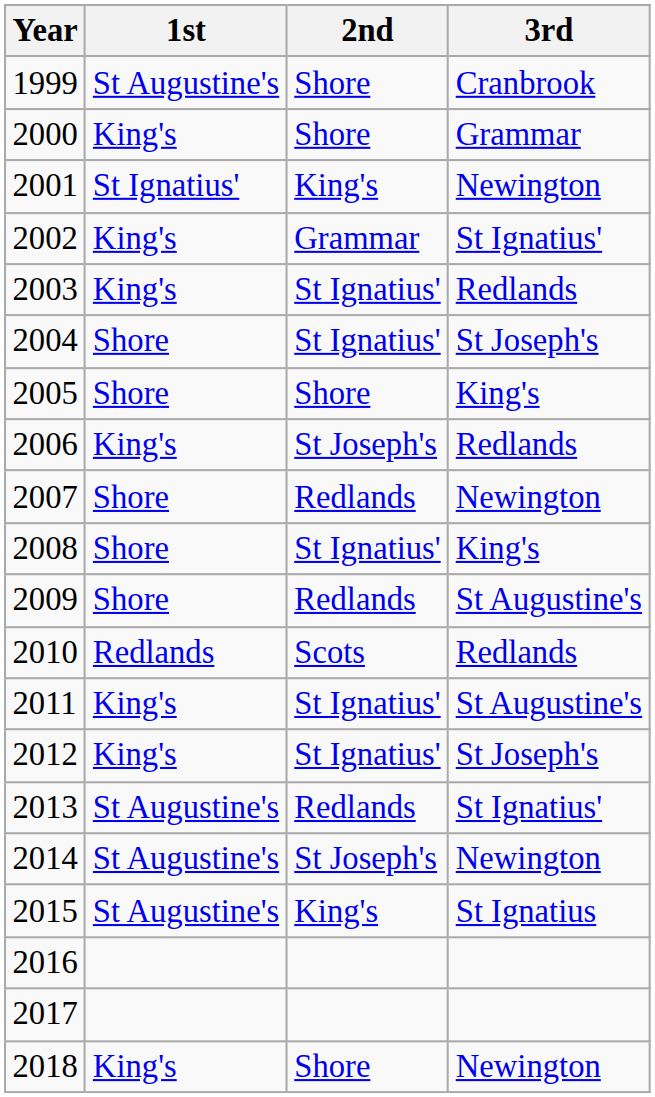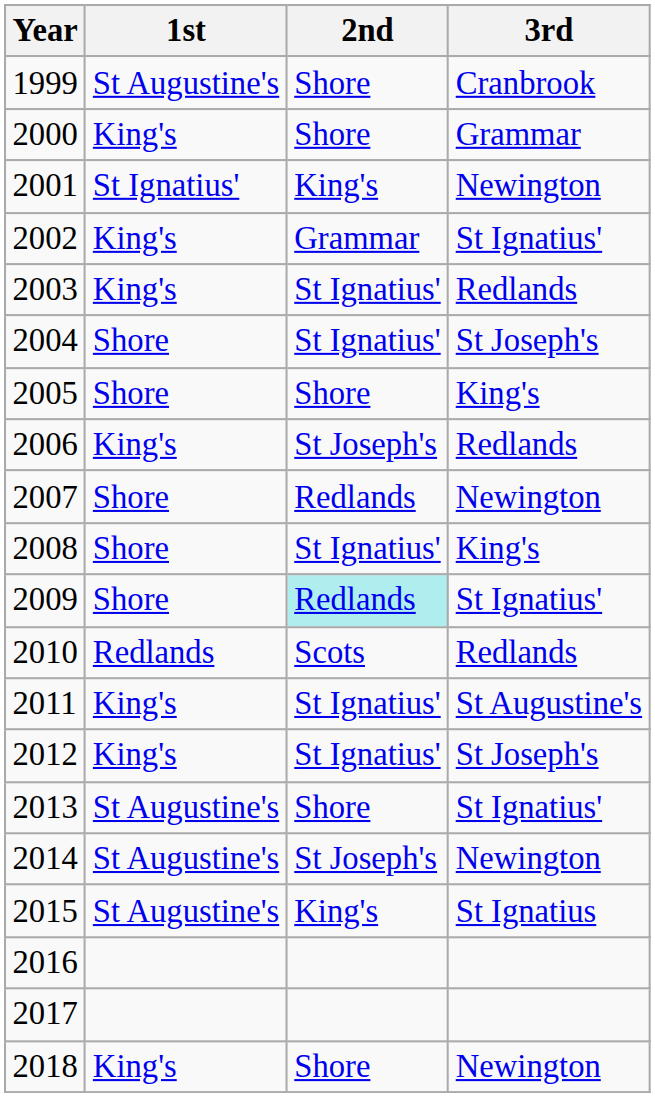2009 | 2nd: no background -> paleturquoise background
2009 | 3rd: St Augustine's -> St Ignatius'
2013 | 2nd: Redlands -> Shore
